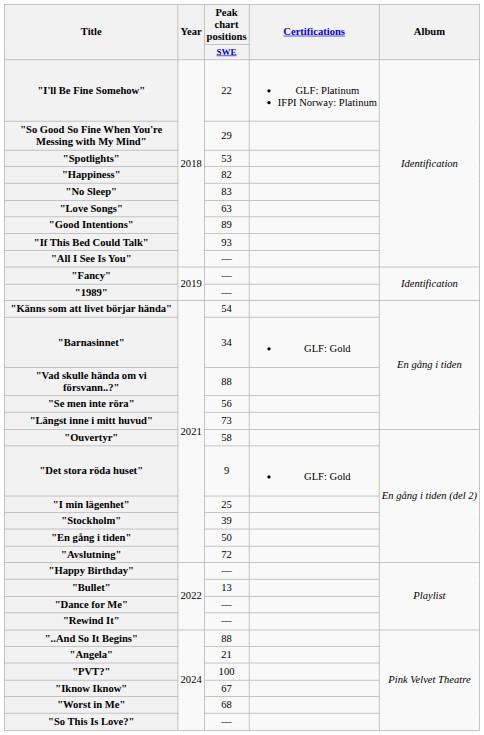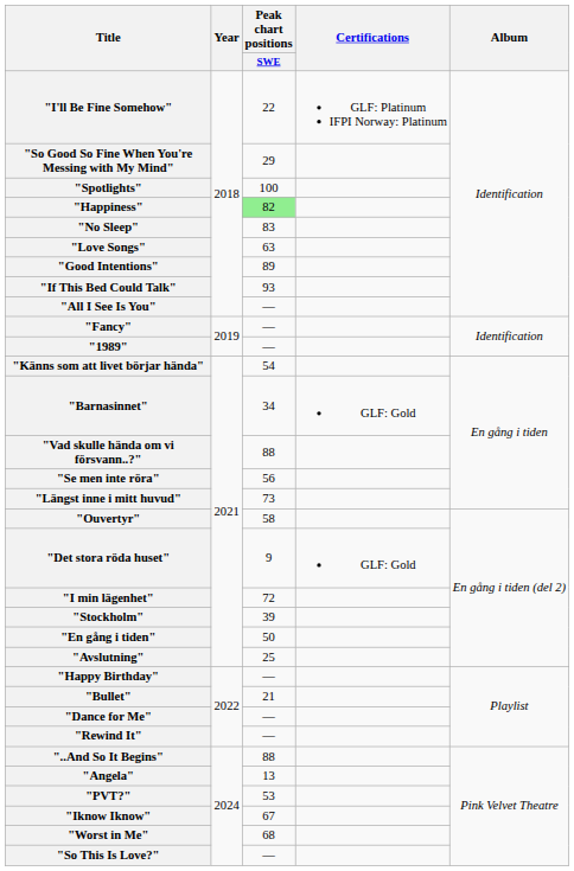"Spotlights" | Peak chart positions / SWE: 53 -> 100
"Happiness" | Peak chart positions / SWE: no background -> lightgreen background
"I min lägenhet" | Peak chart positions / SWE: 25 -> 72
"Avslutning" | Peak chart positions / SWE: 72 -> 25
"Bullet" | Peak chart positions / SWE: 13 -> 21
"Angela" | Peak chart positions / SWE: 21 -> 13
"PVT?" | Peak chart positions / SWE: 100 -> 53
